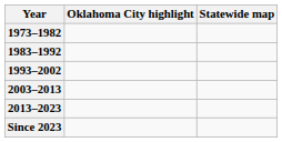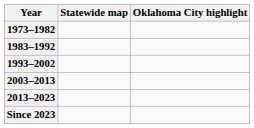columns swapped: Statewide map <-> Oklahoma City highlight
